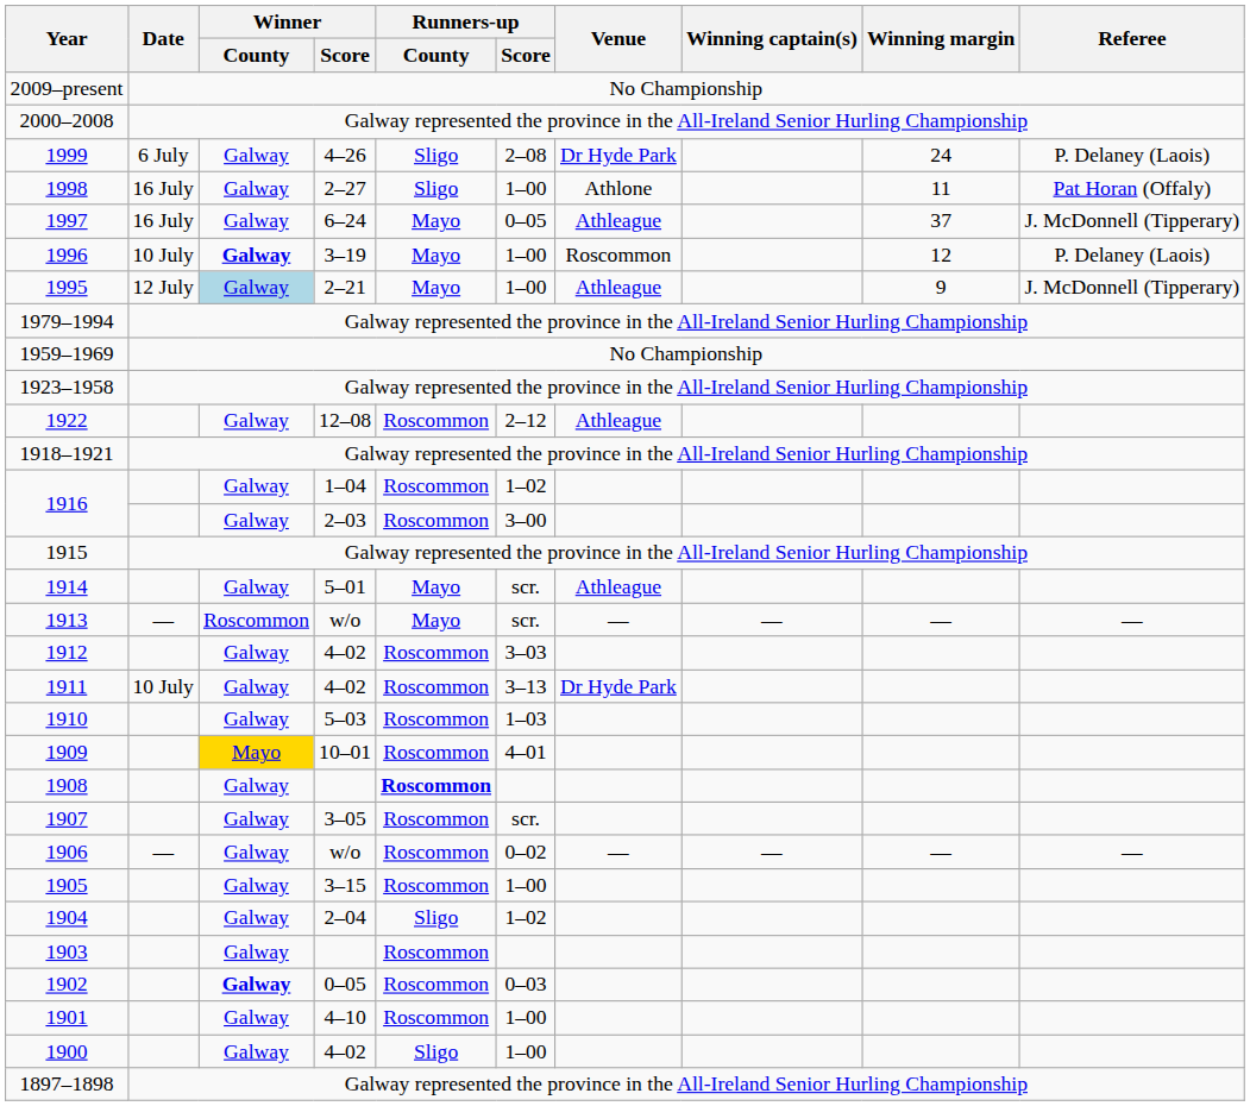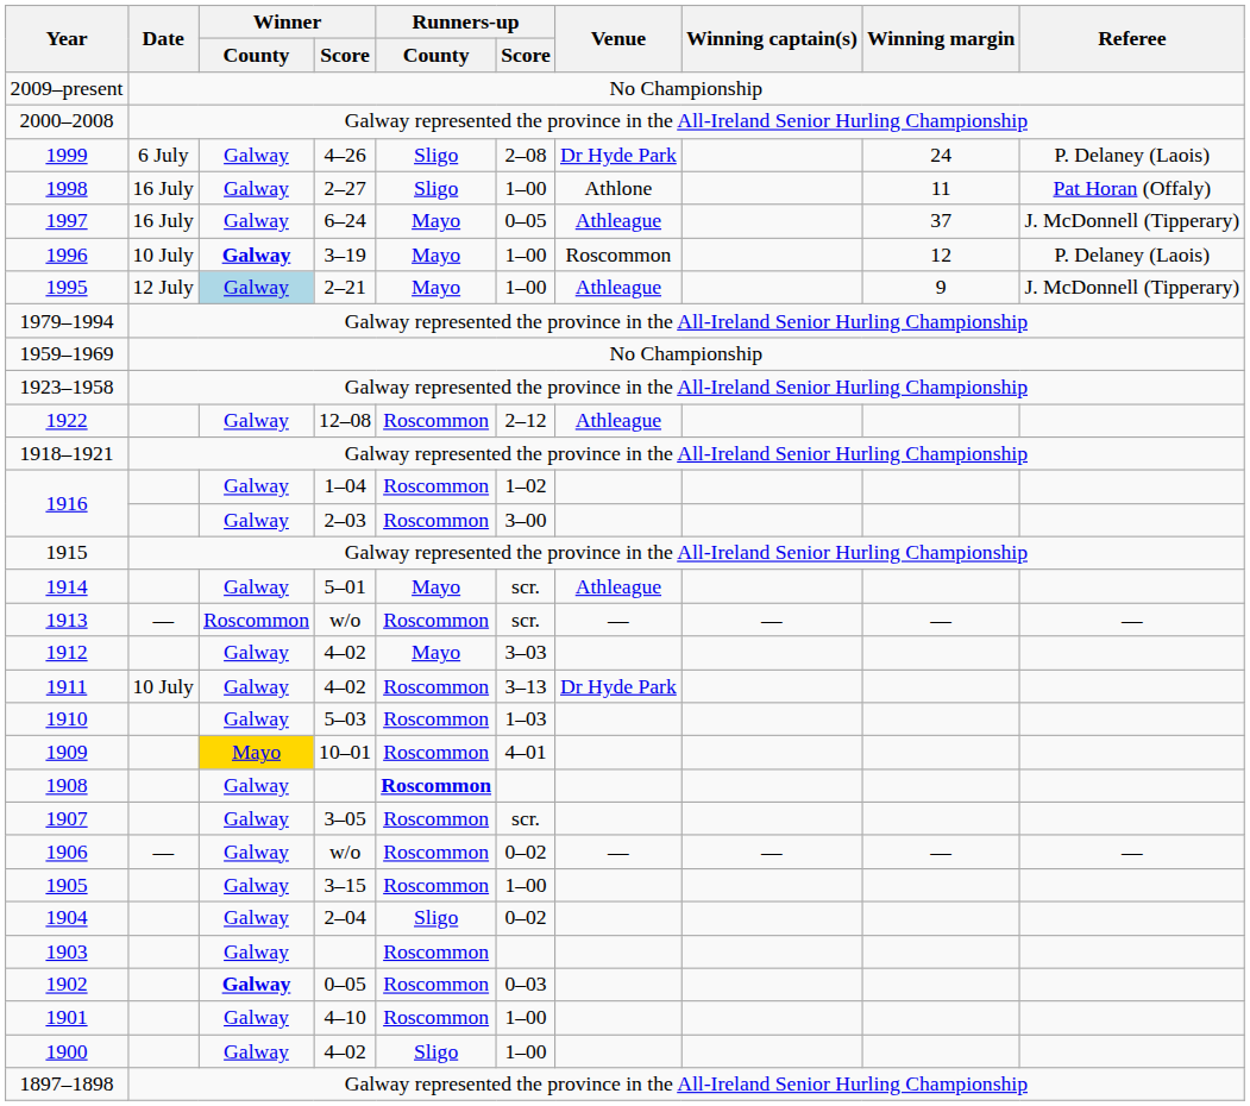1913 | Runners-up / County: Mayo -> Roscommon
1912 | Runners-up / County: Roscommon -> Mayo
1904 | Runners-up / Score: 1–02 -> 0–02
